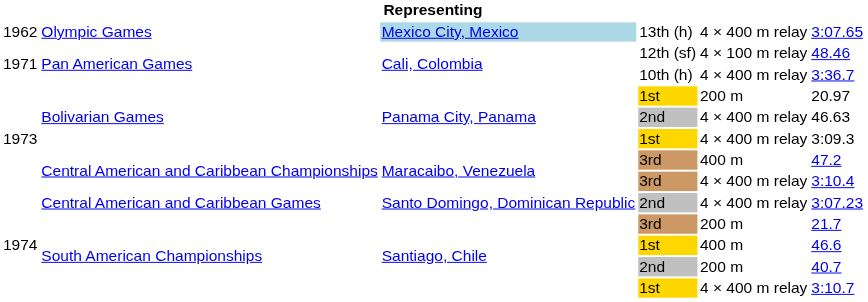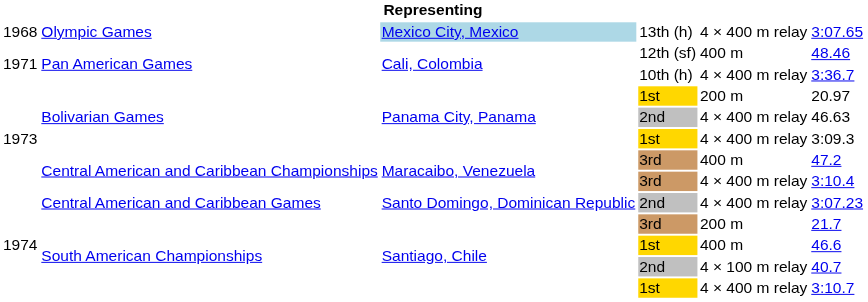Olympic Games | column 1: 1962 -> 1968
Pan American Games / 12th (sf) | column 5: 4 × 100 m relay -> 400 m
South American Championships / 2nd | column 5: 200 m -> 4 × 100 m relay
